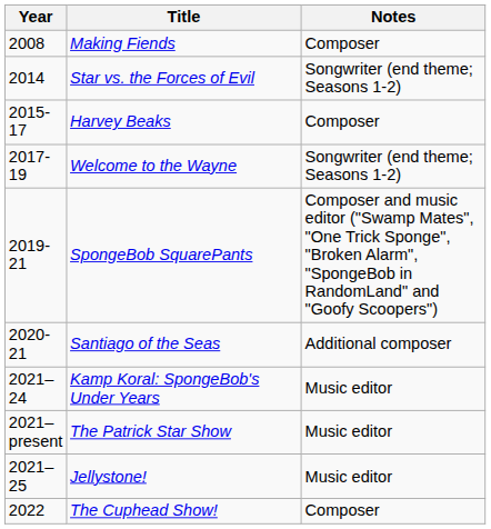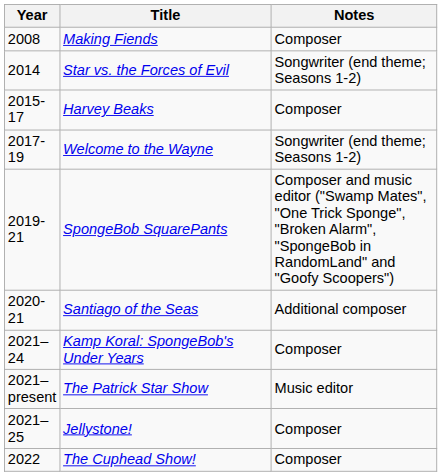Kamp Koral: SpongeBob's Under Years | Notes: Music editor -> Composer
Jellystone! | Notes: Music editor -> Composer
